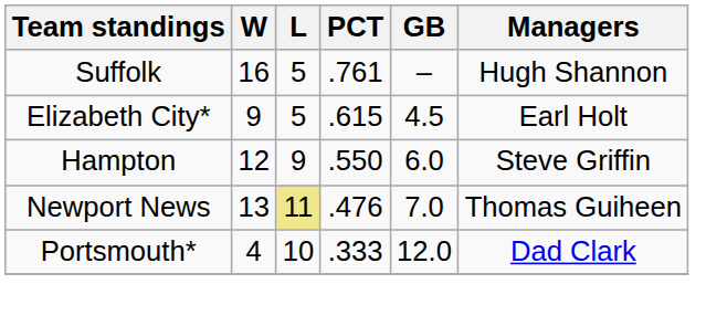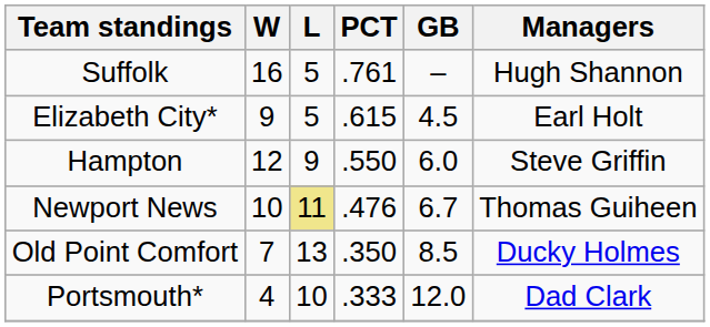Newport News | W: 13 -> 10
Newport News | GB: 7.0 -> 6.7
+ row: Old Point Comfort | 7 | 13 | .350 | 8.5 | Ducky Holmes
